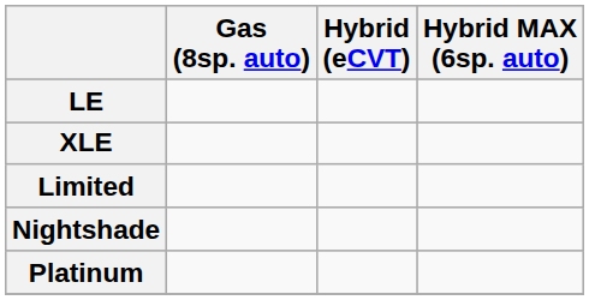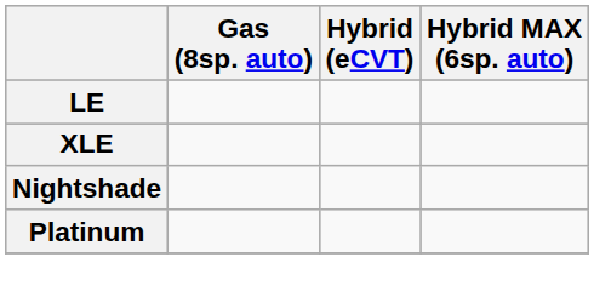- row: Limited
